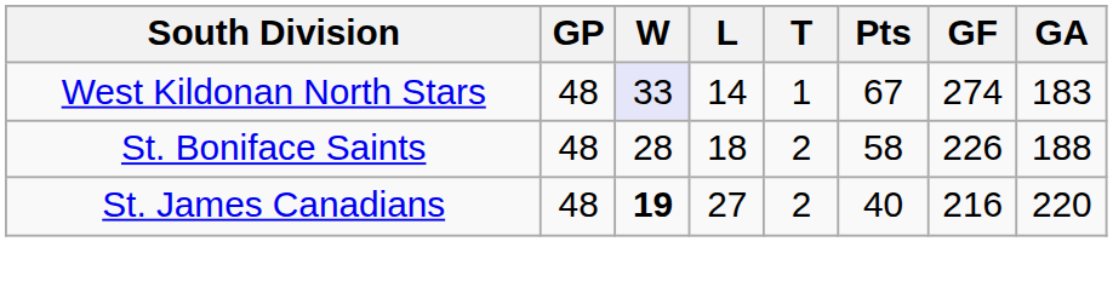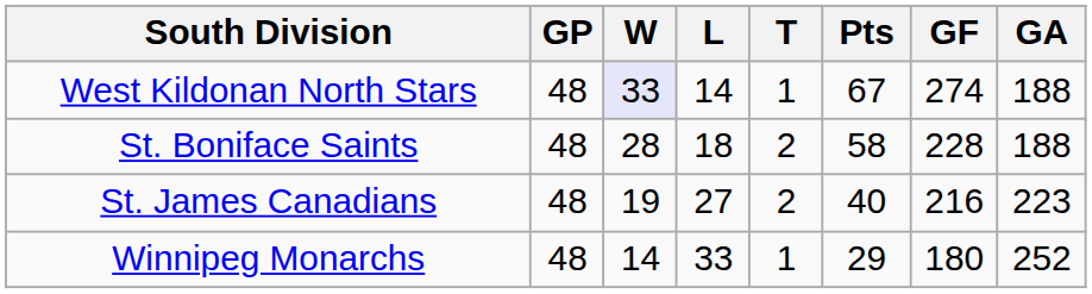West Kildonan North Stars | GA: 183 -> 188
St. Boniface Saints | GF: 226 -> 228
St. James Canadians | W: bold -> normal
St. James Canadians | GA: 220 -> 223
+ row: Winnipeg Monarchs | 48 | 14 | 33 | 1 | 29 | 180 | 252
